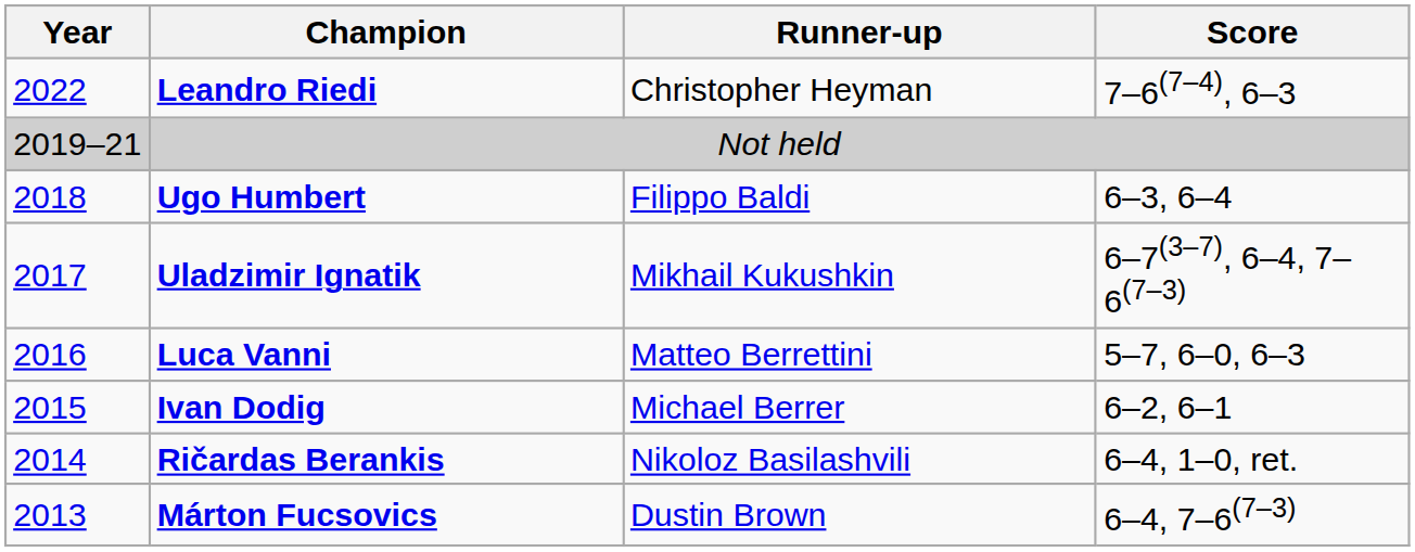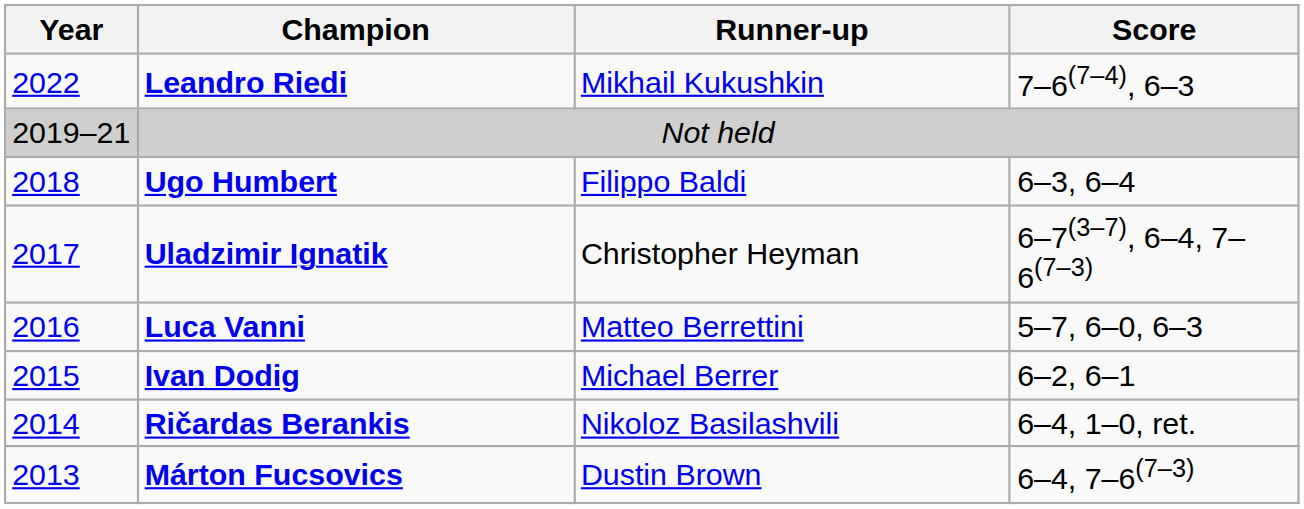Leandro Riedi | Runner-up: Christopher Heyman -> Mikhail Kukushkin
Uladzimir Ignatik | Runner-up: Mikhail Kukushkin -> Christopher Heyman
